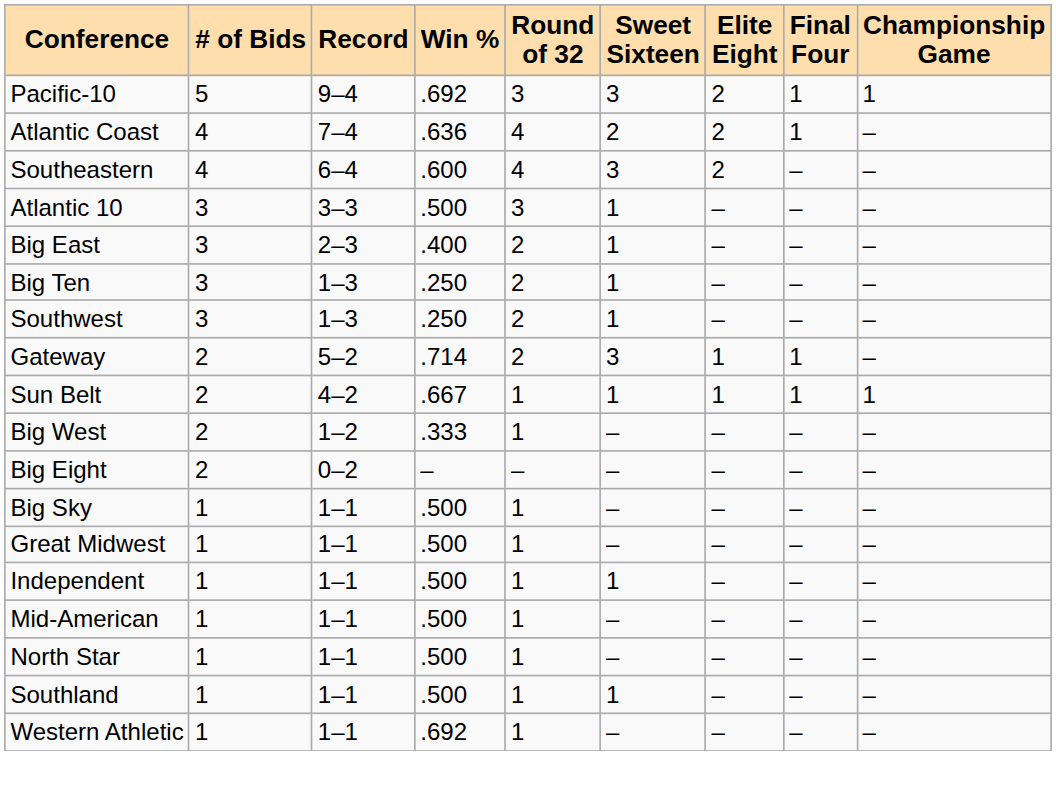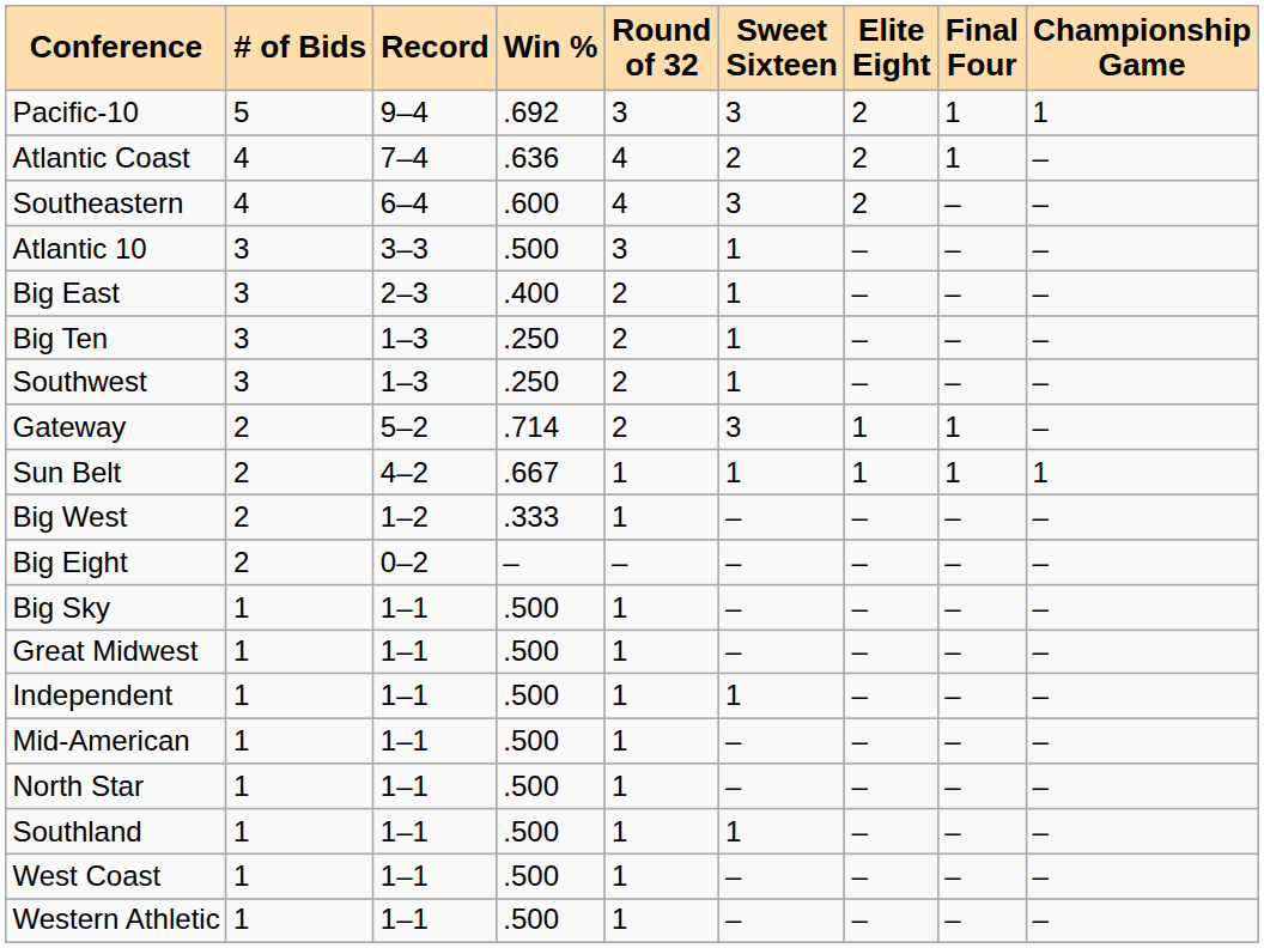+ row: West Coast | 1 | 1–1 | .500 | 1 | – | – | – | –
Western Athletic | Win %: .692 -> .500
